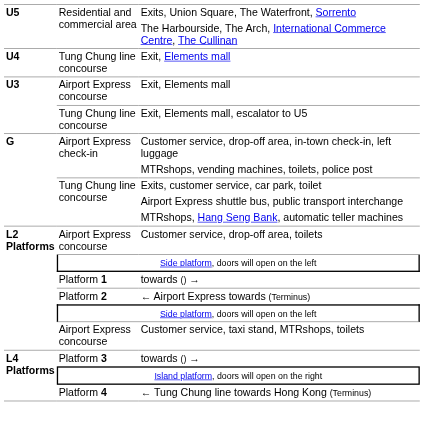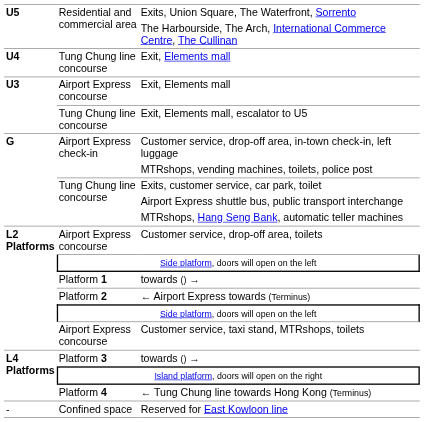+ row: - | Confined space | Reserved for East Kowloon line
